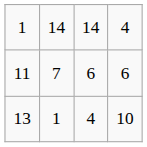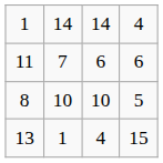+ row: 8 | 10 | 10 | 5
13 | column 4: 10 -> 15
